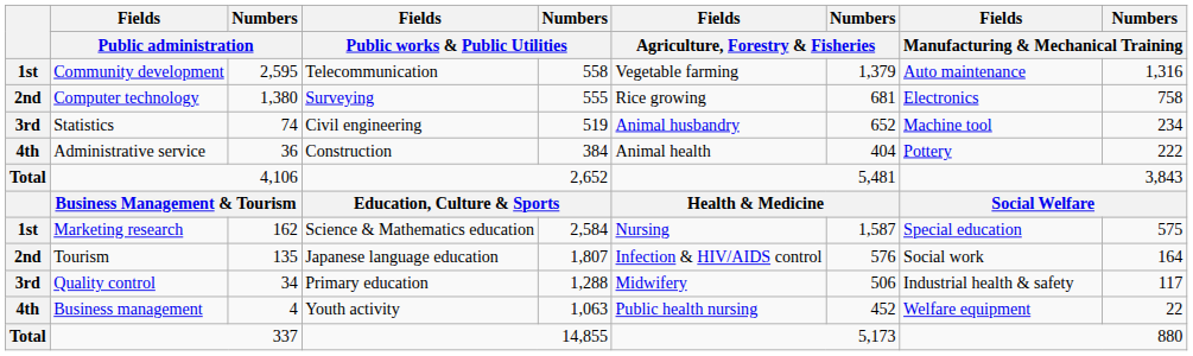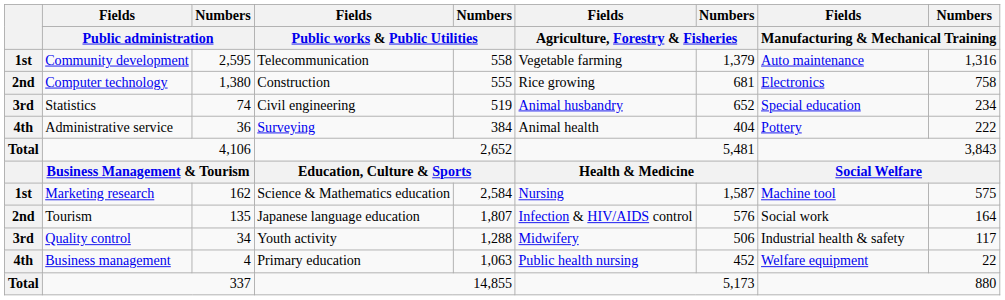Computer technology | Fields / Public works & Public Utilities: Surveying -> Construction
Statistics | Fields / Manufacturing & Mechanical Training: Machine tool -> Special education
Administrative service | Fields / Public works & Public Utilities: Construction -> Surveying
Marketing research | Fields / Manufacturing & Mechanical Training: Special education -> Machine tool
Quality control | Fields / Public works & Public Utilities: Primary education -> Youth activity
Business management | Fields / Public works & Public Utilities: Youth activity -> Primary education
